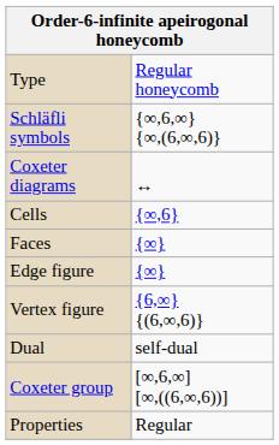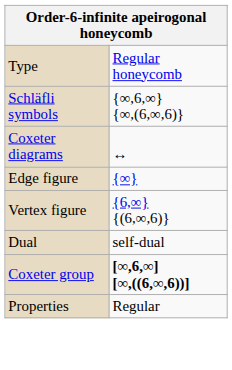- row: Cells | {∞,6}
- row: Faces | {∞}
Coxeter group | column 2: normal -> bold
